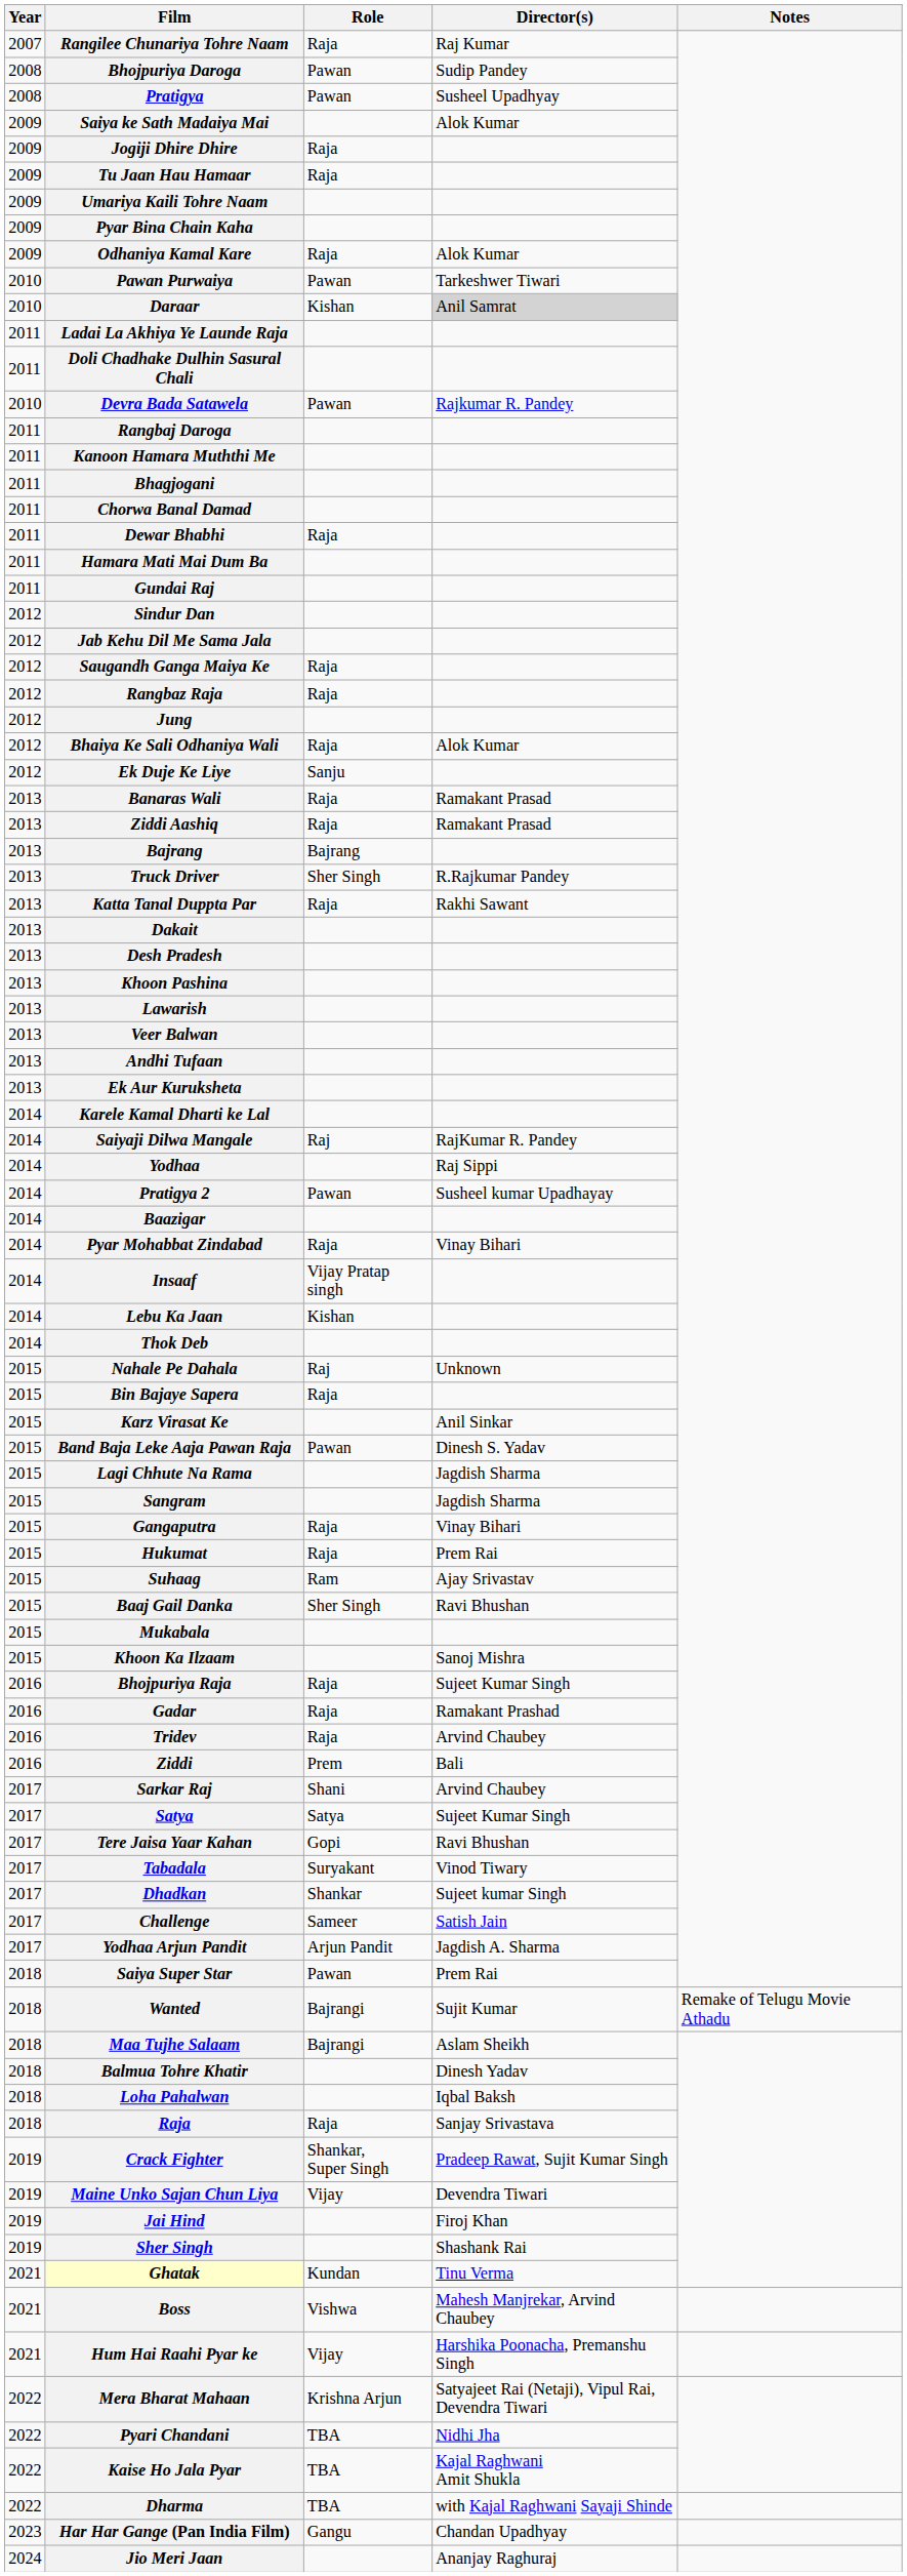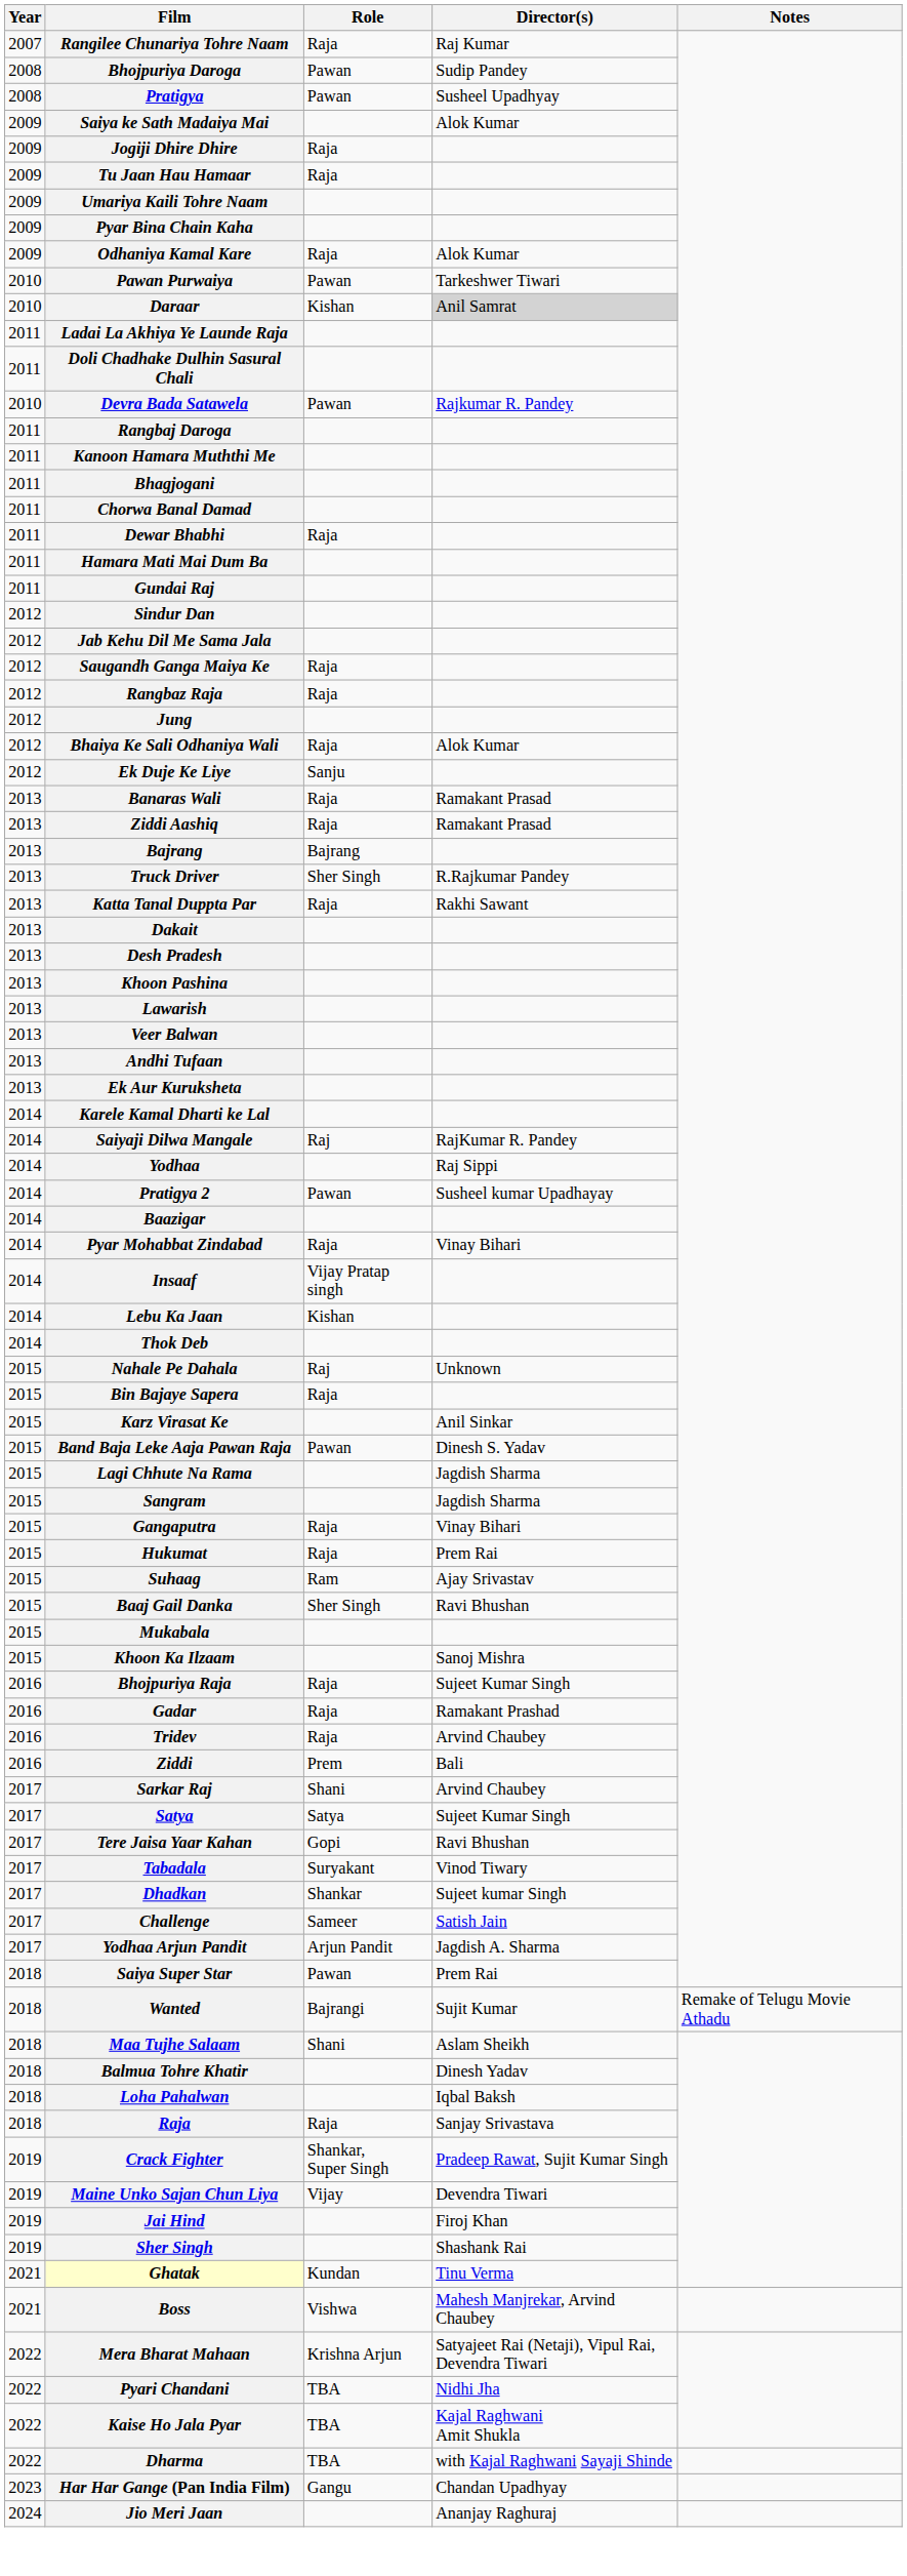Maa Tujhe Salaam | Role: Bajrangi -> Shani
- row: 2021 | Hum Hai Raahi Pyar ke | Vijay | Harshika Poonacha, Premanshu Singh
